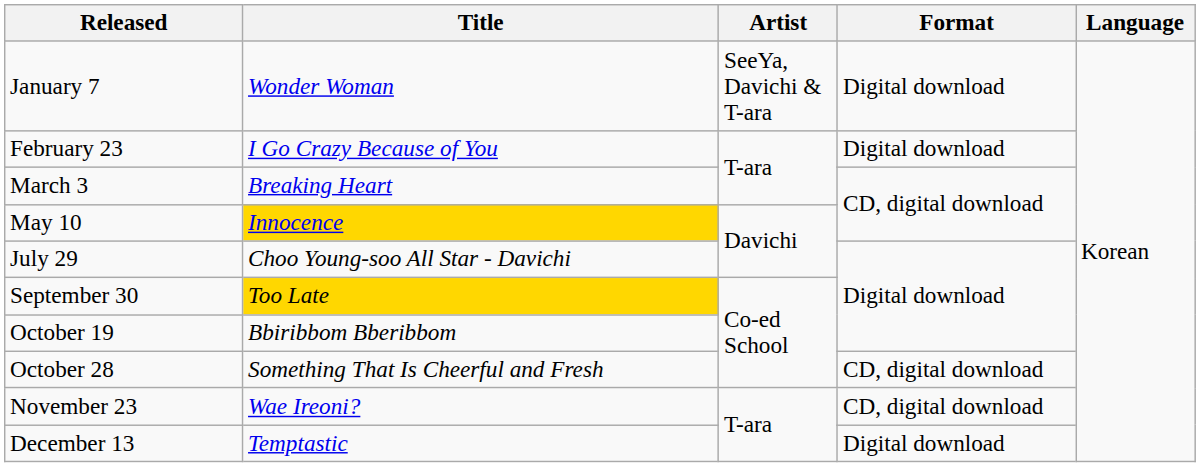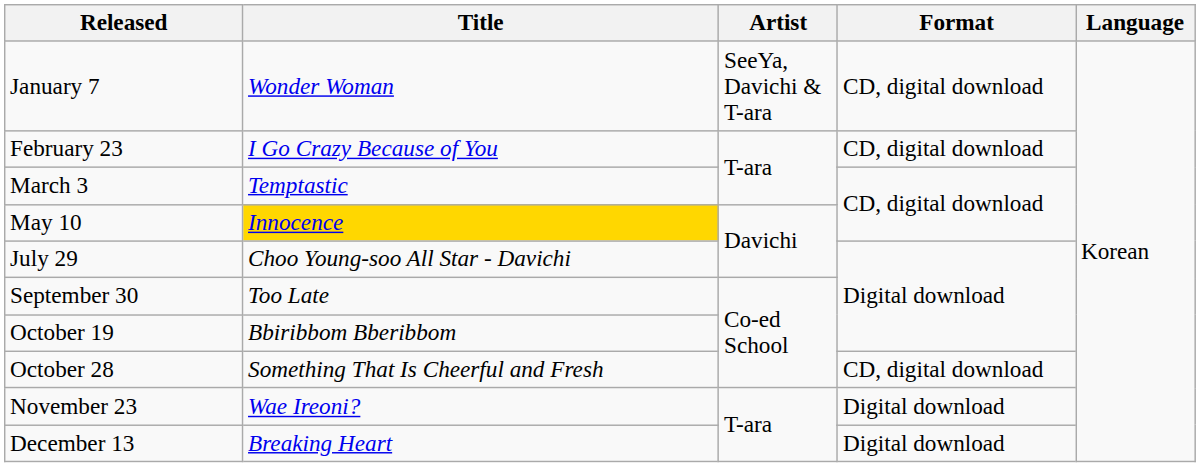January 7 | Format: Digital download -> CD, digital download
February 23 | Format: Digital download -> CD, digital download
March 3 | Title: Breaking Heart -> Temptastic
September 30 | Title: gold background -> no background
November 23 | Format: CD, digital download -> Digital download
December 13 | Title: Temptastic -> Breaking Heart
